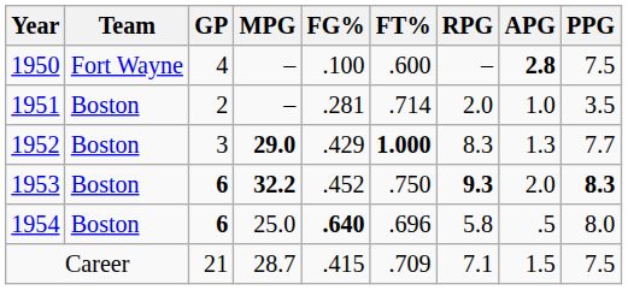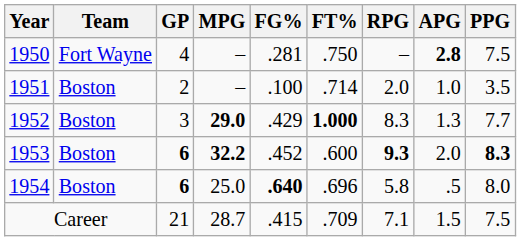1950 | FG%: .100 -> .281
1950 | FT%: .600 -> .750
1951 | FG%: .281 -> .100
1953 | FT%: .750 -> .600
